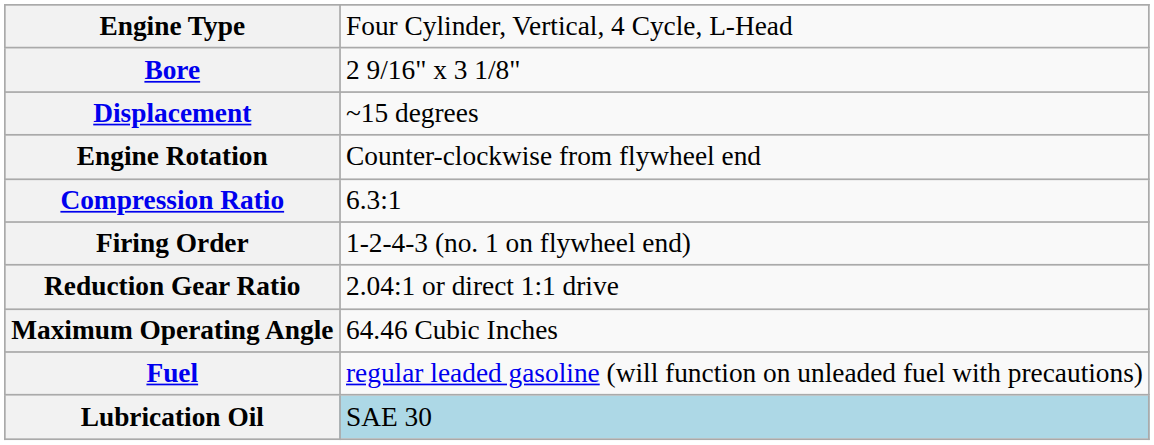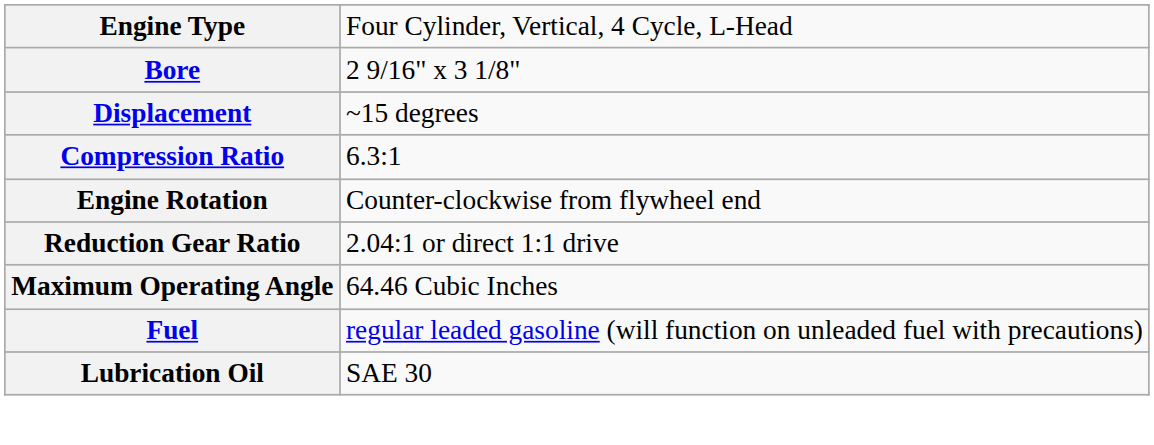rows swapped: Compression Ratio <-> Engine Rotation
- row: Firing Order | 1-2-4-3 (no. 1 on flywheel end)
Lubrication Oil | column 2: lightblue background -> no background
